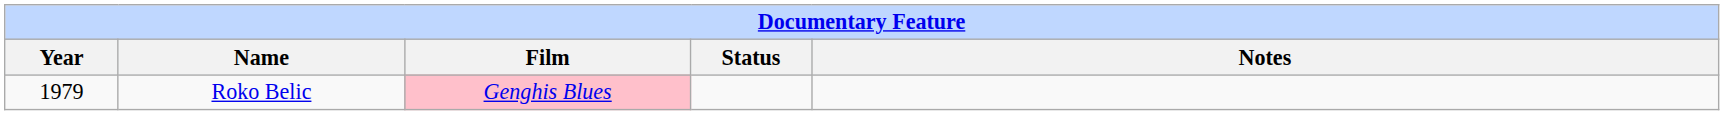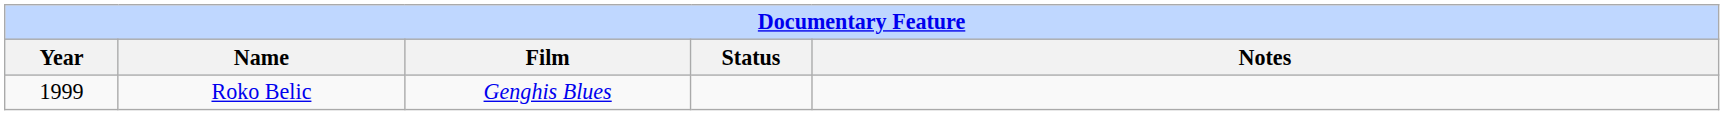Roko Belic | Year: 1979 -> 1999
Roko Belic | Film: pink background -> no background
